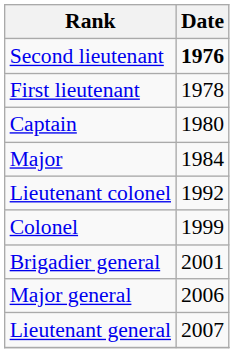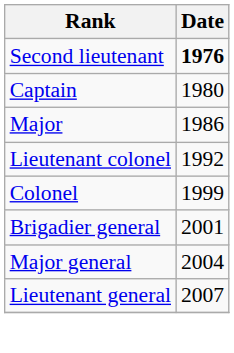- row: First lieutenant | 1978
Major | Date: 1984 -> 1986
Major general | Date: 2006 -> 2004
